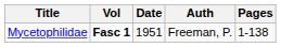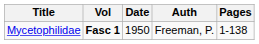Mycetophilidae | Date: 1951 -> 1950
